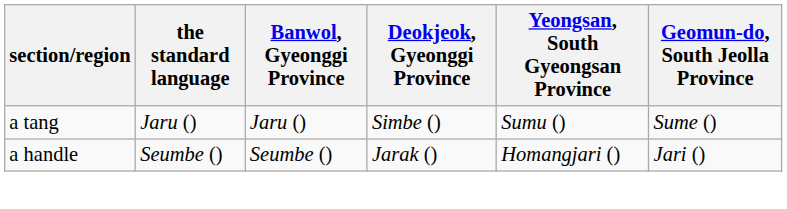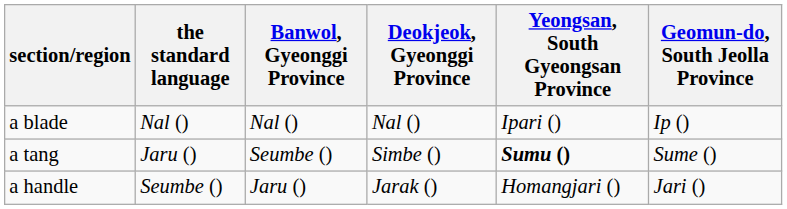+ row: a blade | Nal () | Nal () | Nal () | Ipari () | Ip ()
a tang | Banwol, Gyeonggi Province: Jaru () -> Seumbe ()
a tang | Yeongsan, South Gyeongsan Province: normal -> bold
a handle | Banwol, Gyeonggi Province: Seumbe () -> Jaru ()
